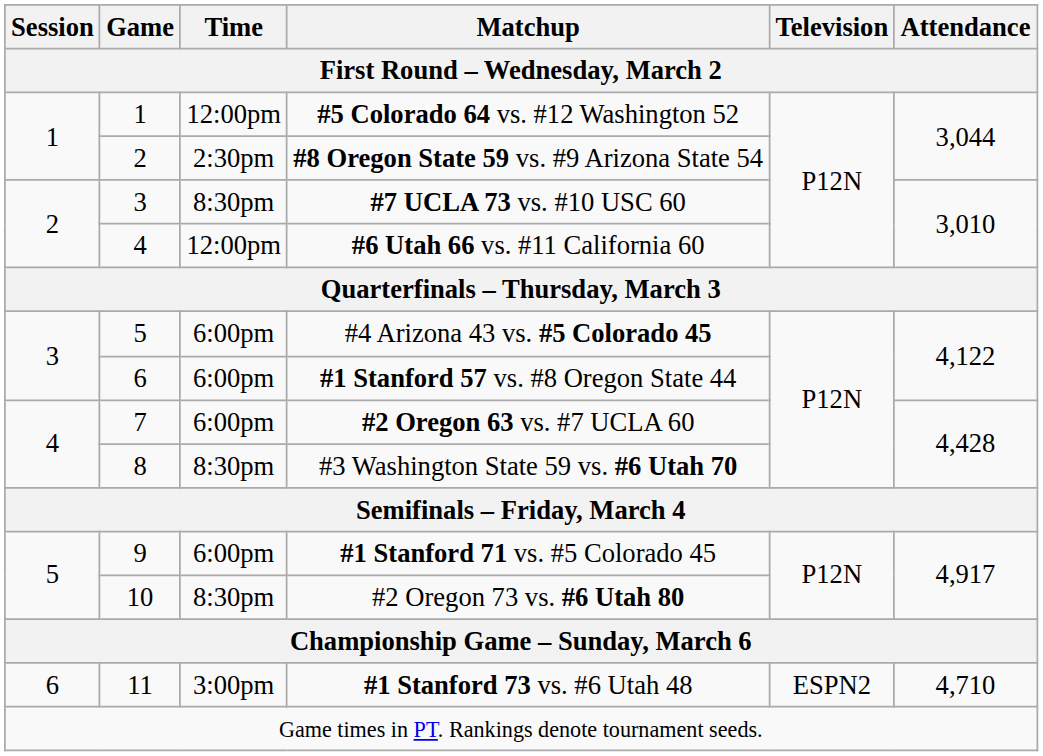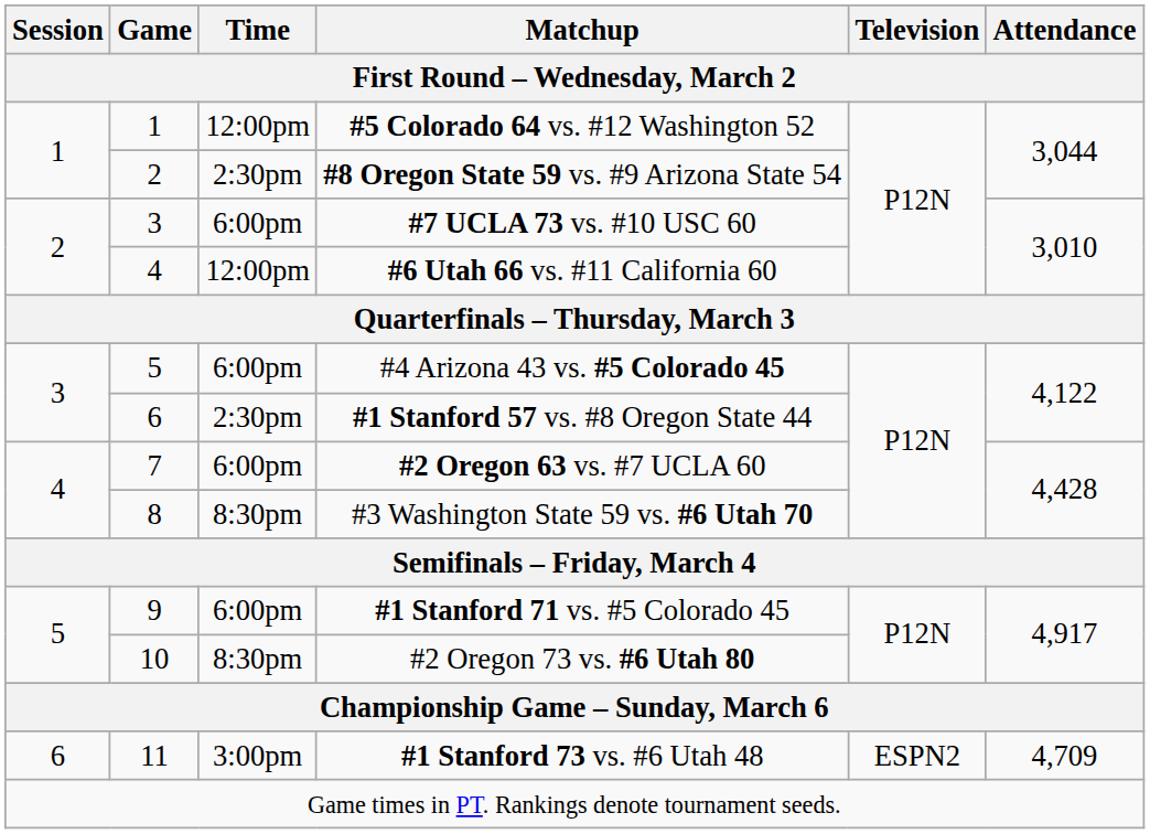#7 UCLA 73 vs. #10 USC 60 | Time: 8:30pm -> 6:00pm
#1 Stanford 57 vs. #8 Oregon State 44 | Time: 6:00pm -> 2:30pm
#1 Stanford 73 vs. #6 Utah 48 | Attendance: 4,710 -> 4,709
